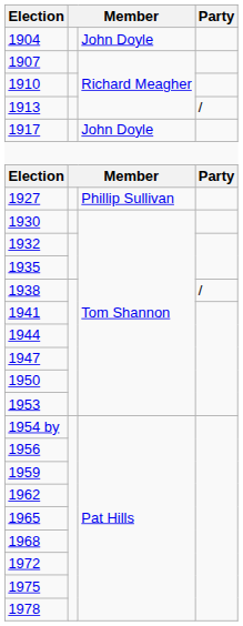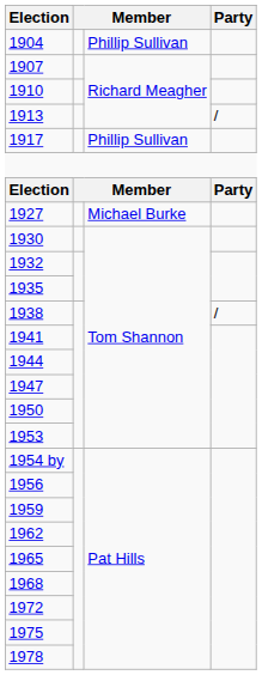1904 | column 3: John Doyle -> Phillip Sullivan
1917 | column 3: John Doyle -> Phillip Sullivan
1927 | column 3: Phillip Sullivan -> Michael Burke
